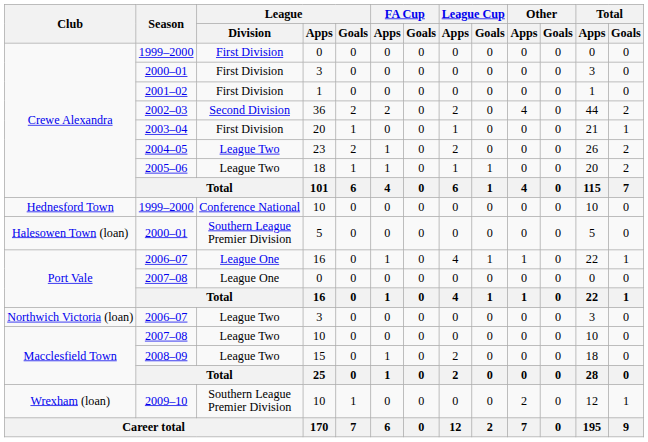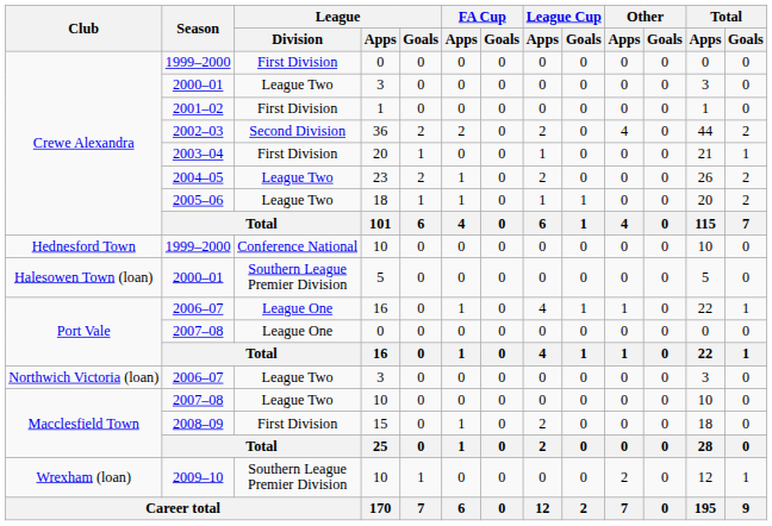2000–01 / 3 | League / Division: First Division -> League Two
2008–09 | League / Division: League Two -> First Division
